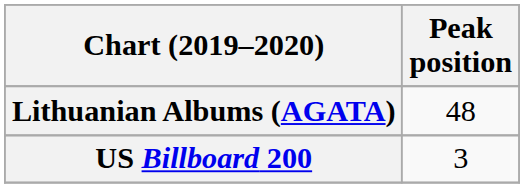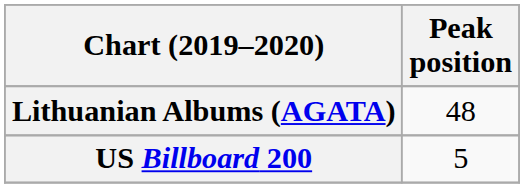US Billboard 200 | Peak position: 3 -> 5
